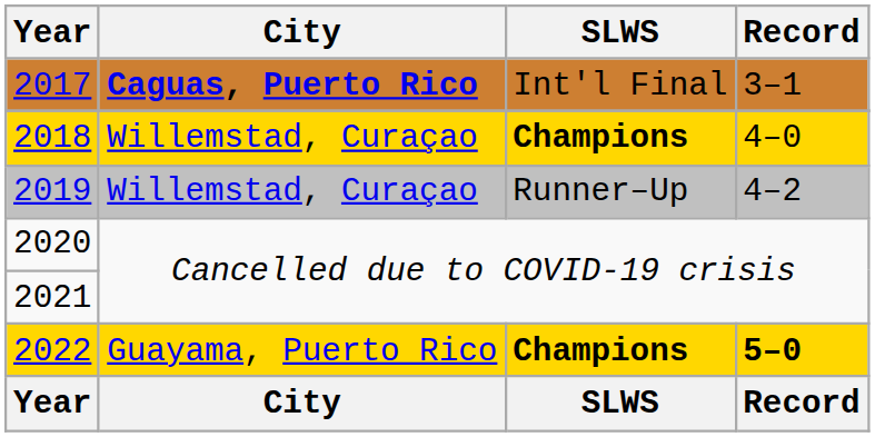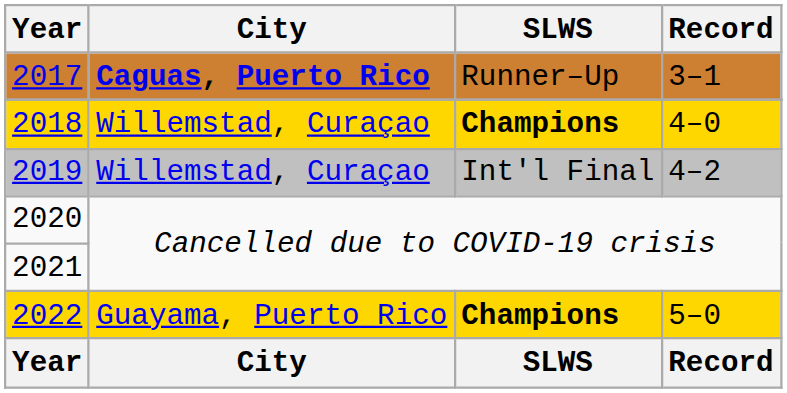2017 | SLWS: Int'l Final -> Runner–Up
2019 | SLWS: Runner–Up -> Int'l Final
2022 | Record: bold -> normal
